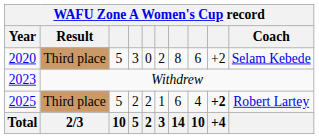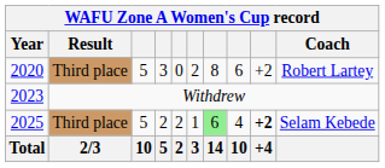2020 | Coach: Selam Kebede -> Robert Lartey
2025 | column 7: no background -> lightgreen background
2025 | Coach: Robert Lartey -> Selam Kebede
